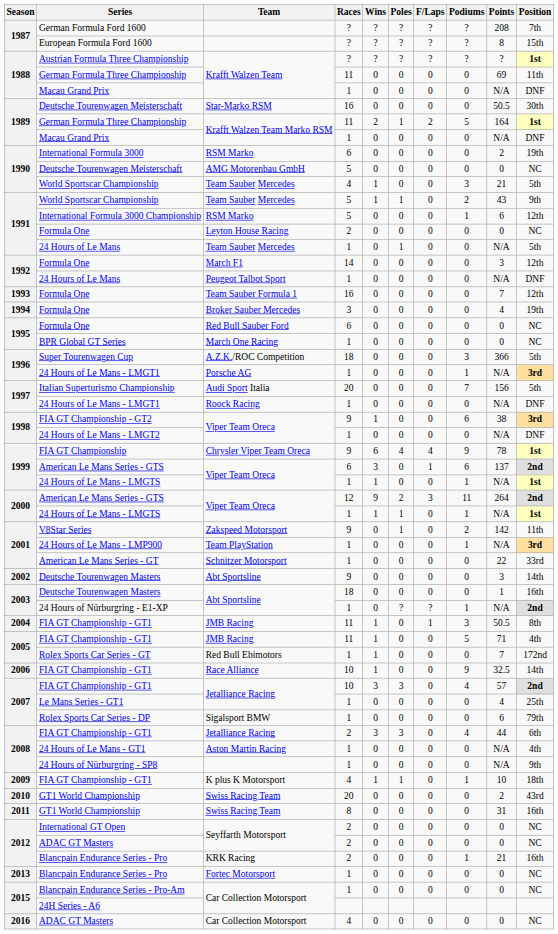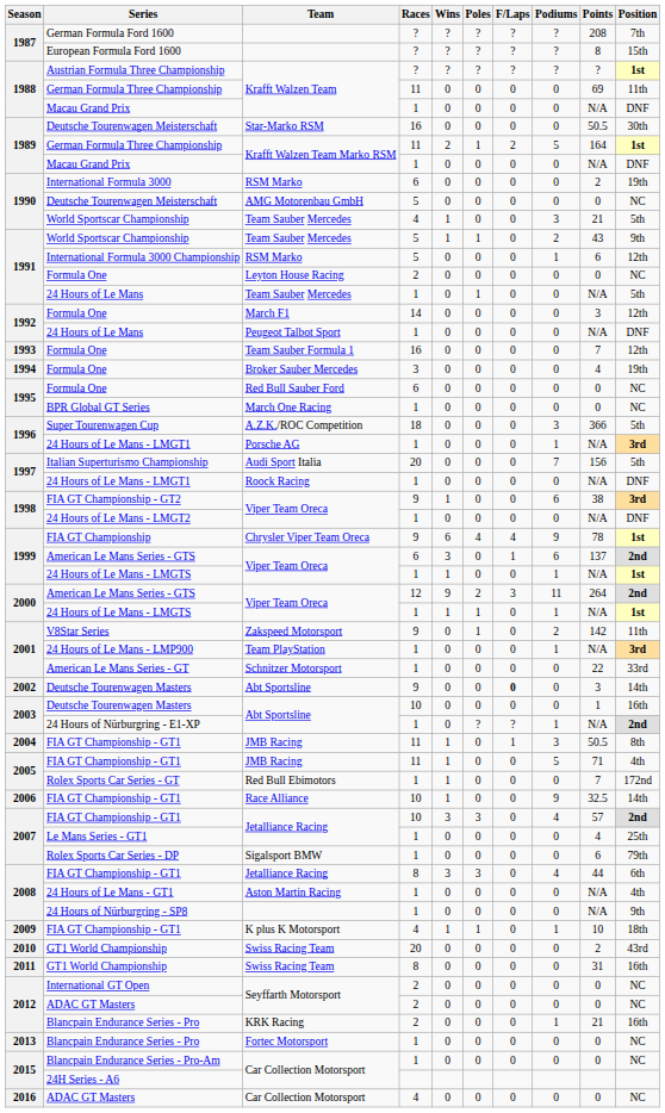2002 / Deutsche Tourenwagen Masters | F/Laps: normal -> bold
2003 / Deutsche Tourenwagen Masters | Races: 18 -> 10
2008 / FIA GT Championship - GT1 | Races: 2 -> 8
